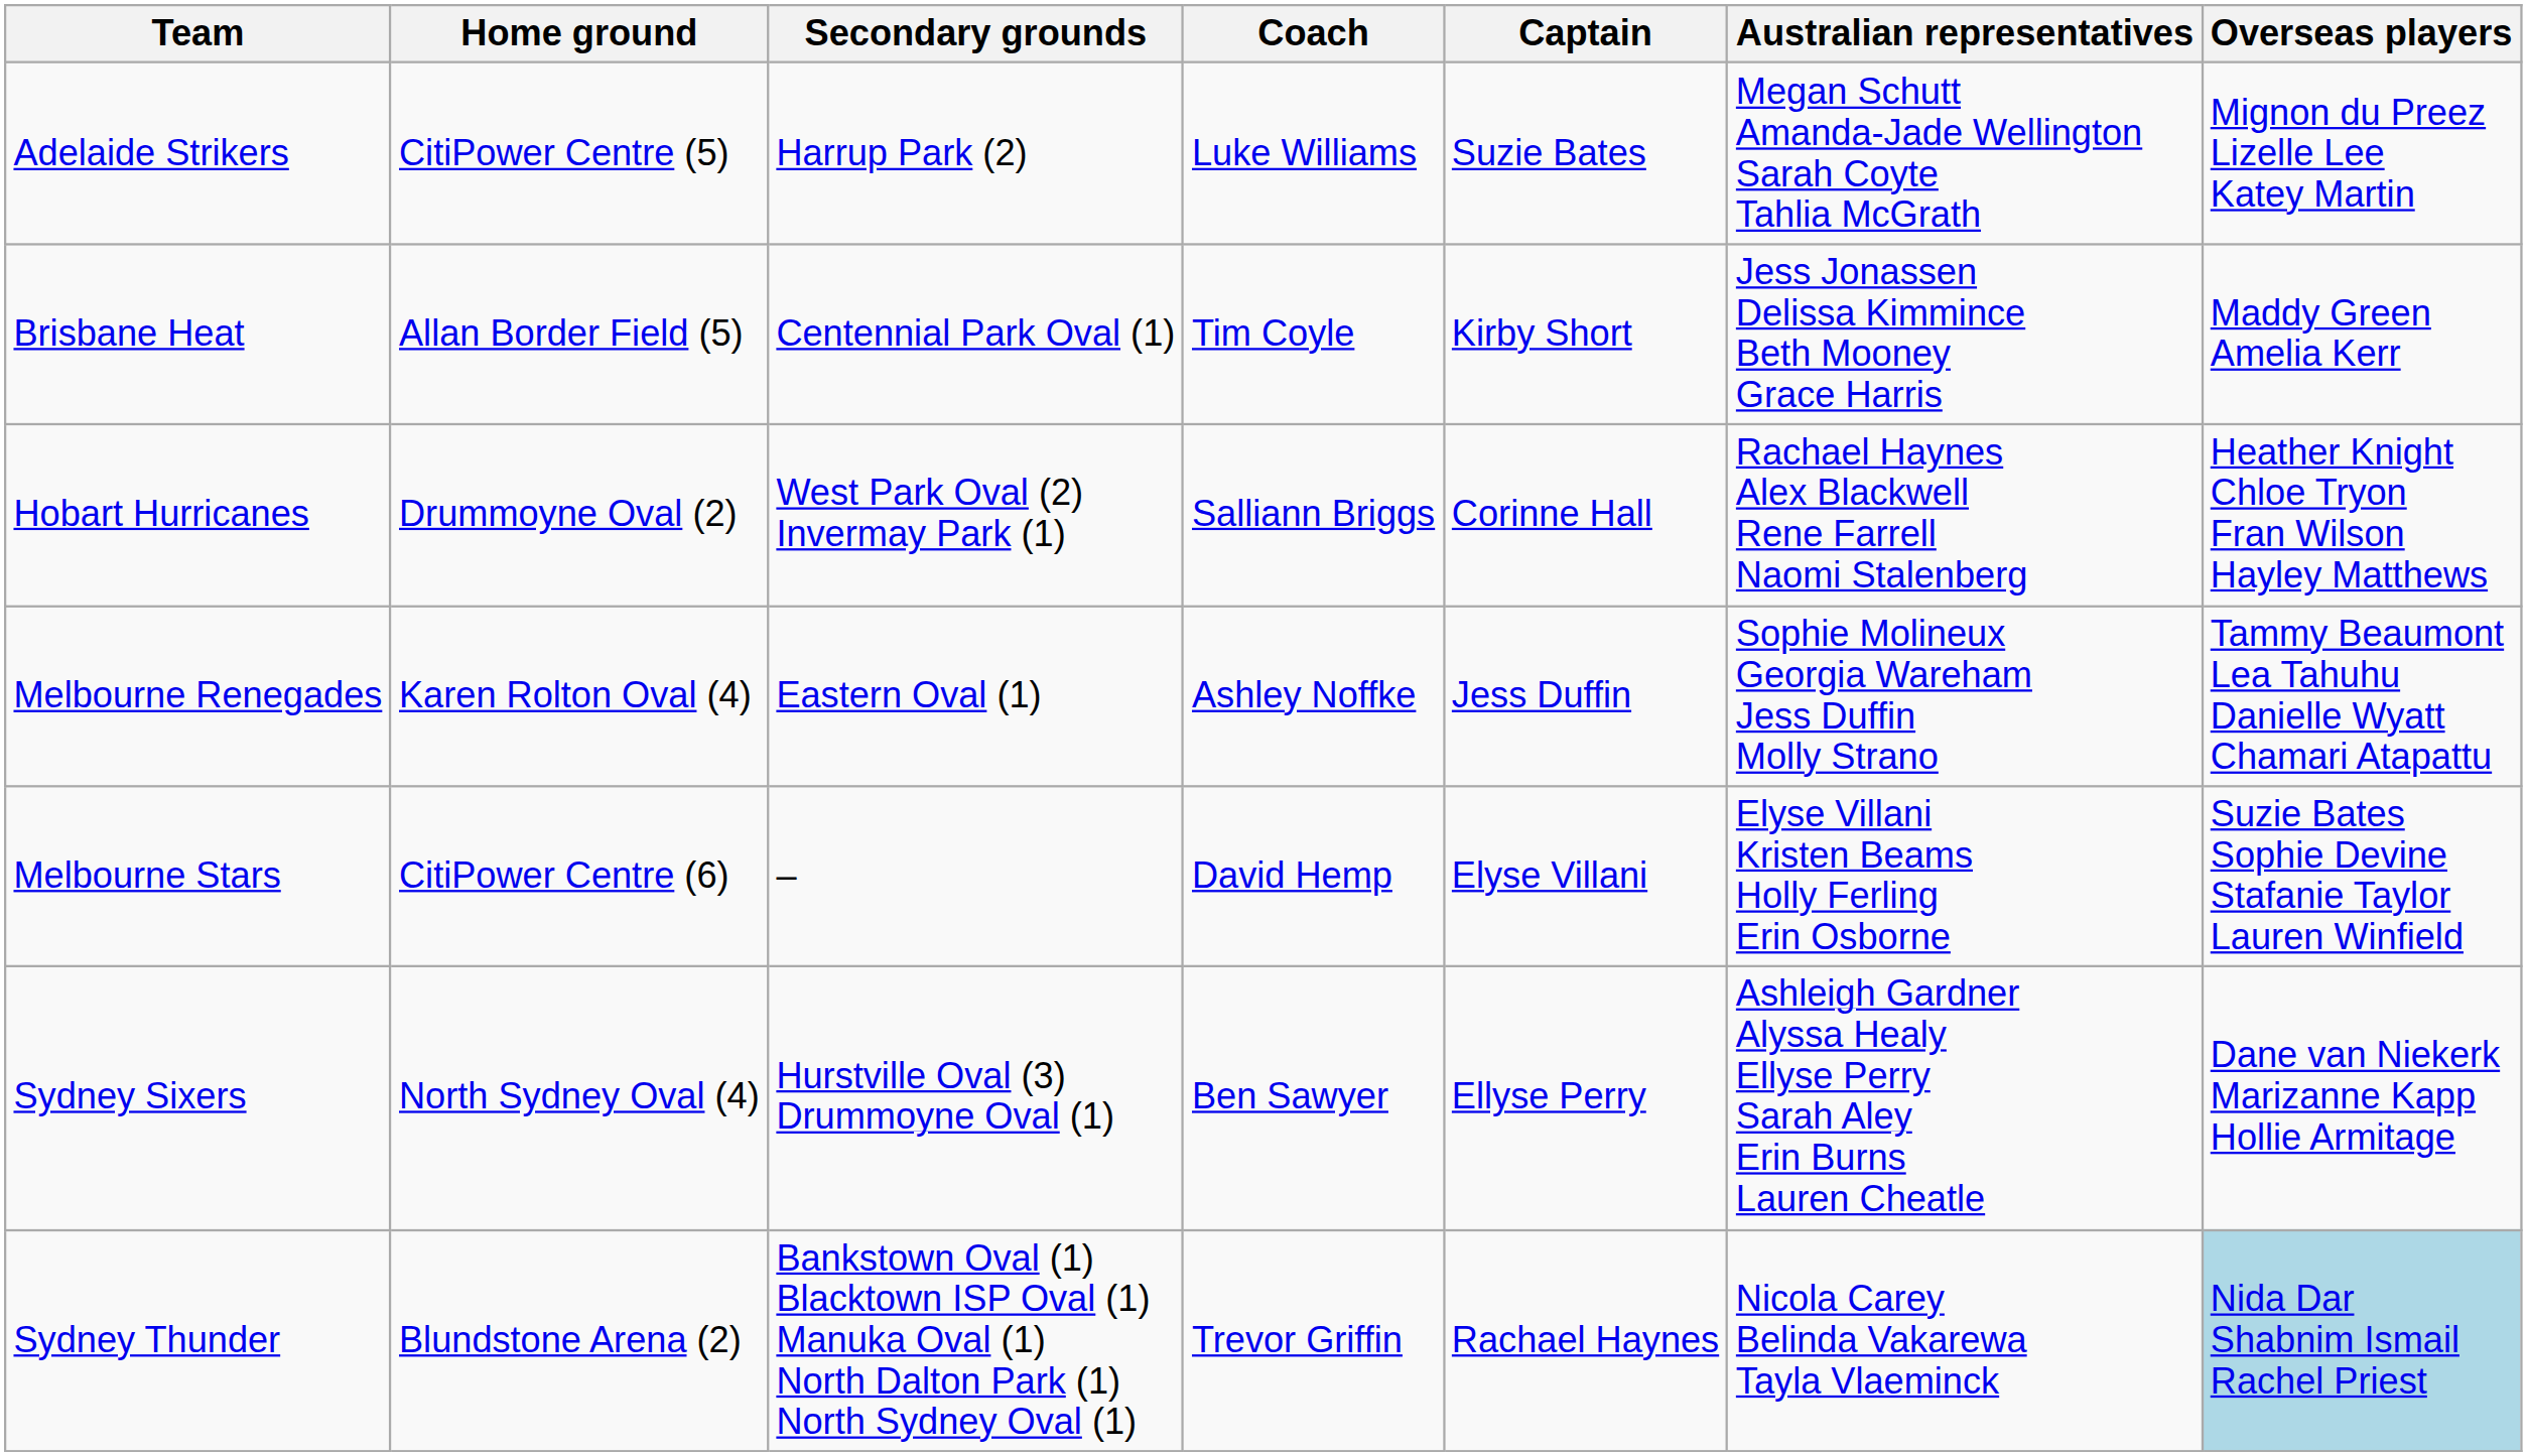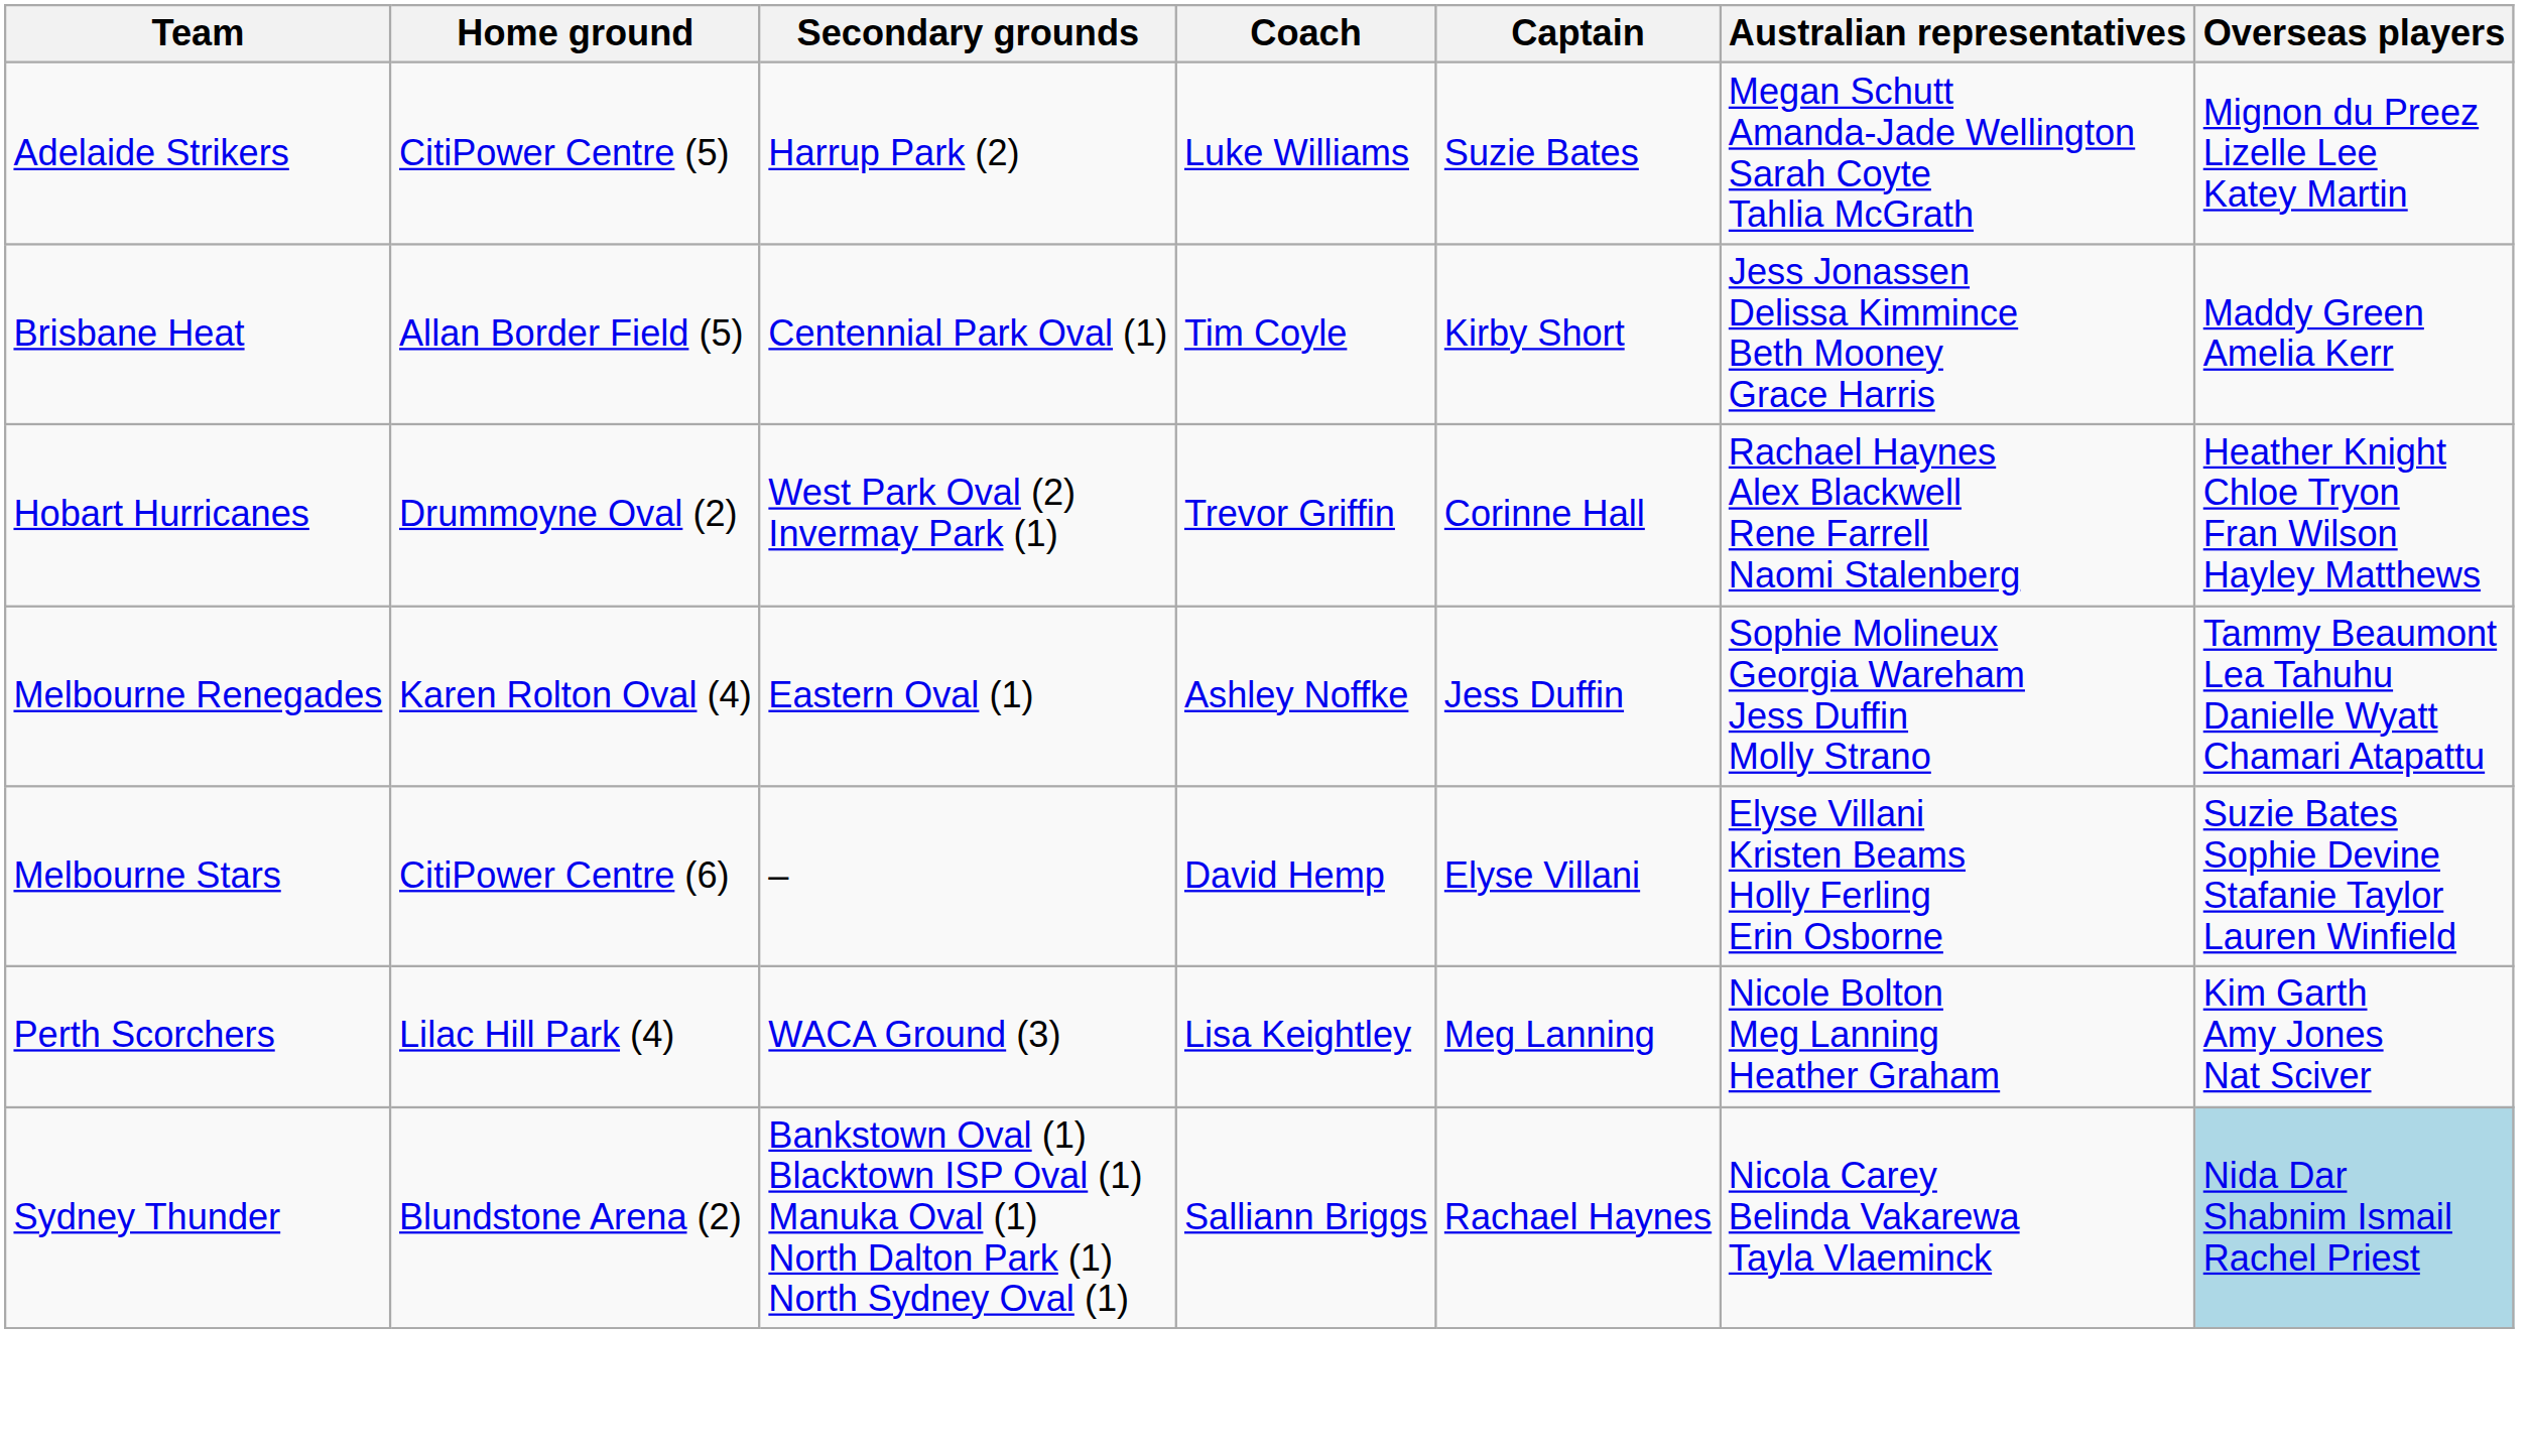Hobart Hurricanes | Coach: Salliann Briggs -> Trevor Griffin
+ row: Perth Scorchers | Lilac Hill Park (4) | WACA Ground (3) | Lisa Keightley | Meg Lanning | Nicole Bolton Meg Lanning Heather Graham | Kim Garth Amy Jones Nat Sciver
- row: Sydney Sixers | North Sydney Oval (4) | Hurstville Oval (3) Drummoyne Oval (1) | Ben Sawyer | Ellyse Perry | Ashleigh Gardner Alyssa Healy Ellyse Perry Sarah Aley Erin Burns Lauren Cheatle | Dane van Niekerk Marizanne Kapp Hollie Armitage
Sydney Thunder | Coach: Trevor Griffin -> Salliann Briggs
